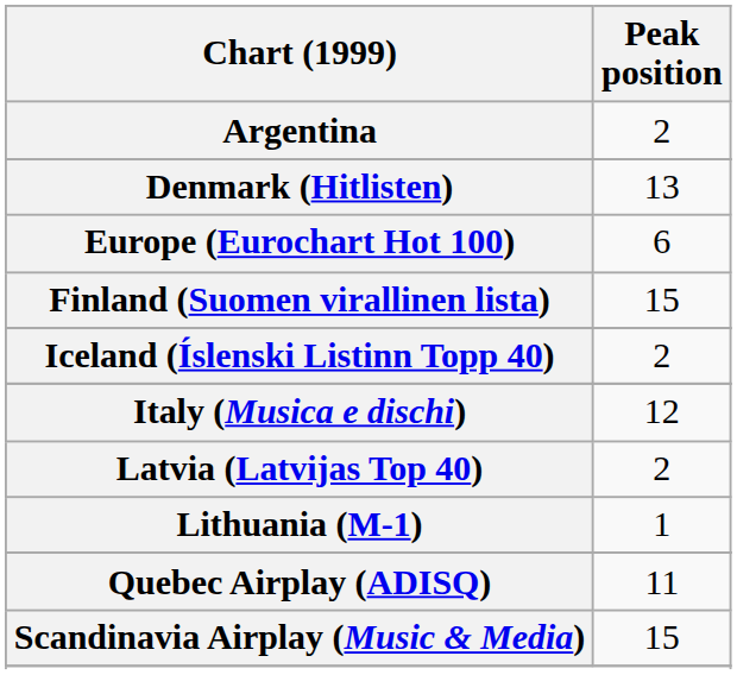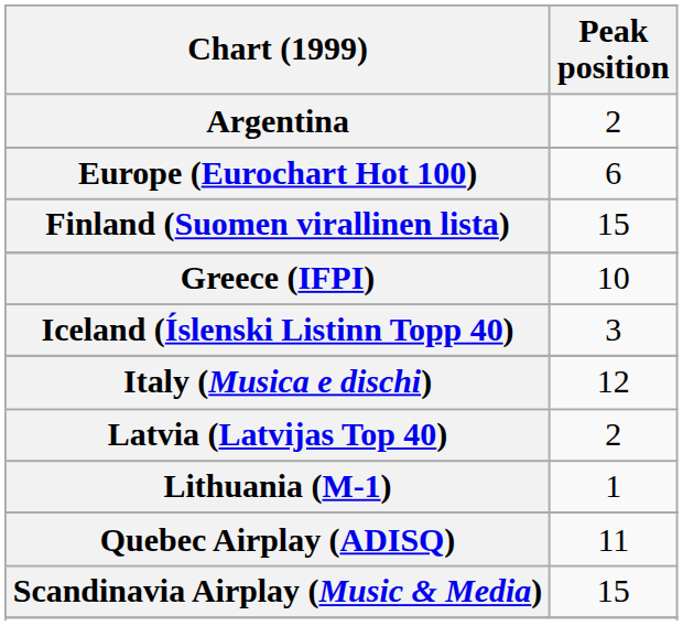- row: Denmark (Hitlisten) | 13
+ row: Greece (IFPI) | 10
Iceland (Íslenski Listinn Topp 40) | Peak position: 2 -> 3
